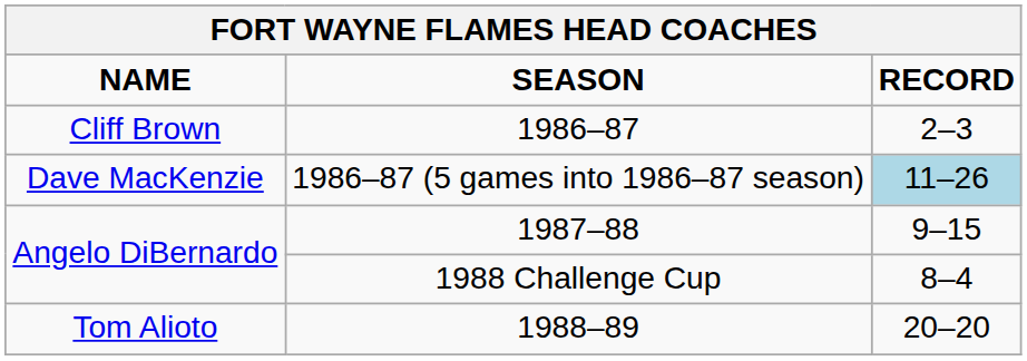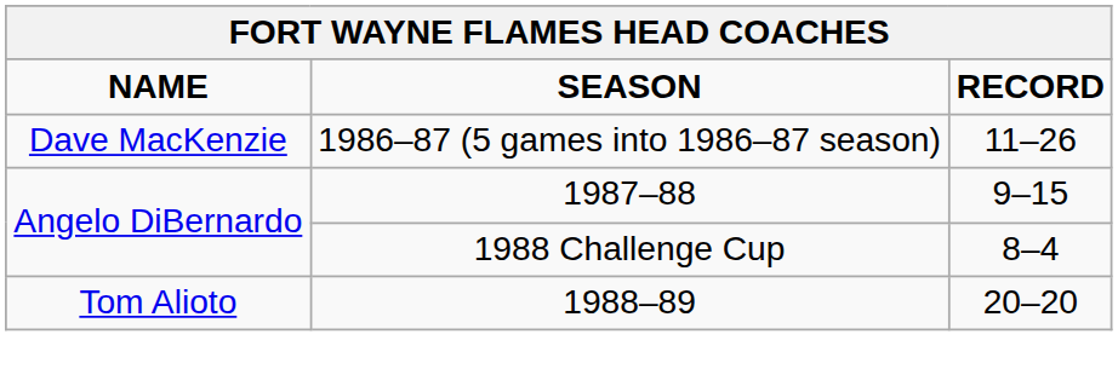- row: Cliff Brown | 1986–87 | 2–3
1986–87 (5 games into 1986–87 season) | RECORD: lightblue background -> no background
